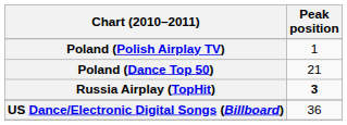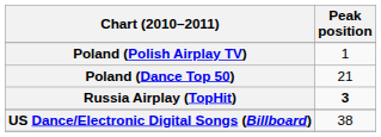US Dance/Electronic Digital Songs (Billboard) | Peak position: 36 -> 38
